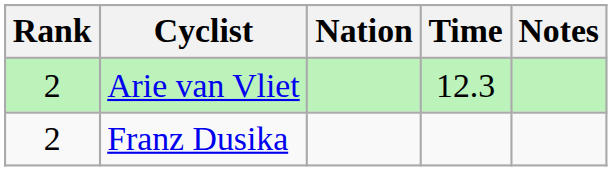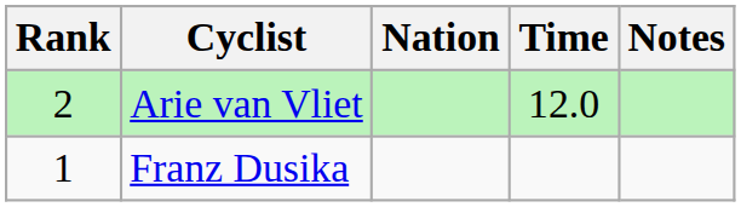Arie van Vliet | Time: 12.3 -> 12.0
Franz Dusika | Rank: 2 -> 1
